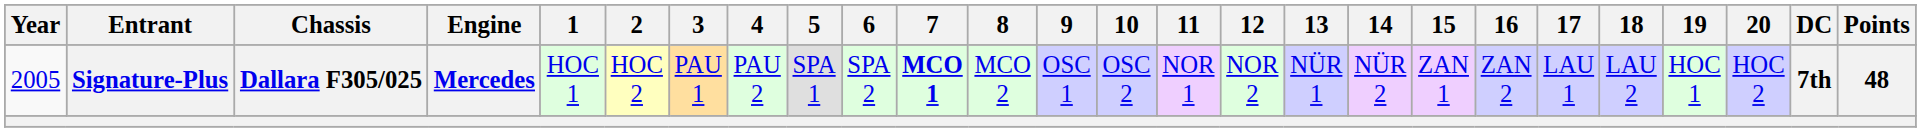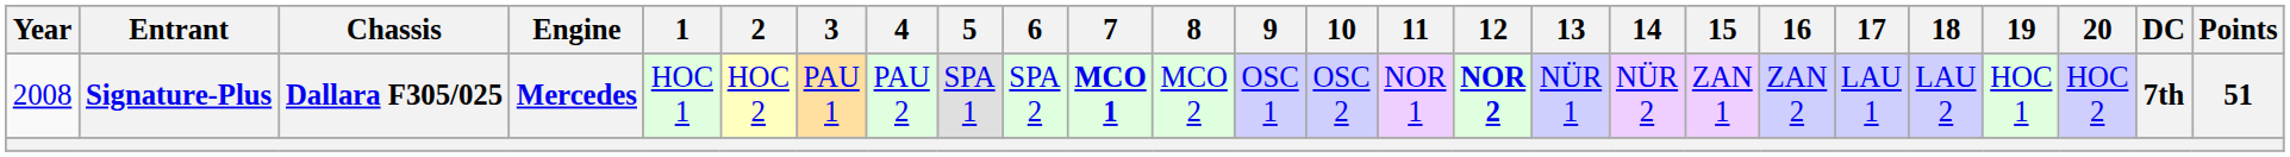Signature-Plus | Year: 2005 -> 2008
Signature-Plus | 12: normal -> bold
Signature-Plus | Points: 48 -> 51
